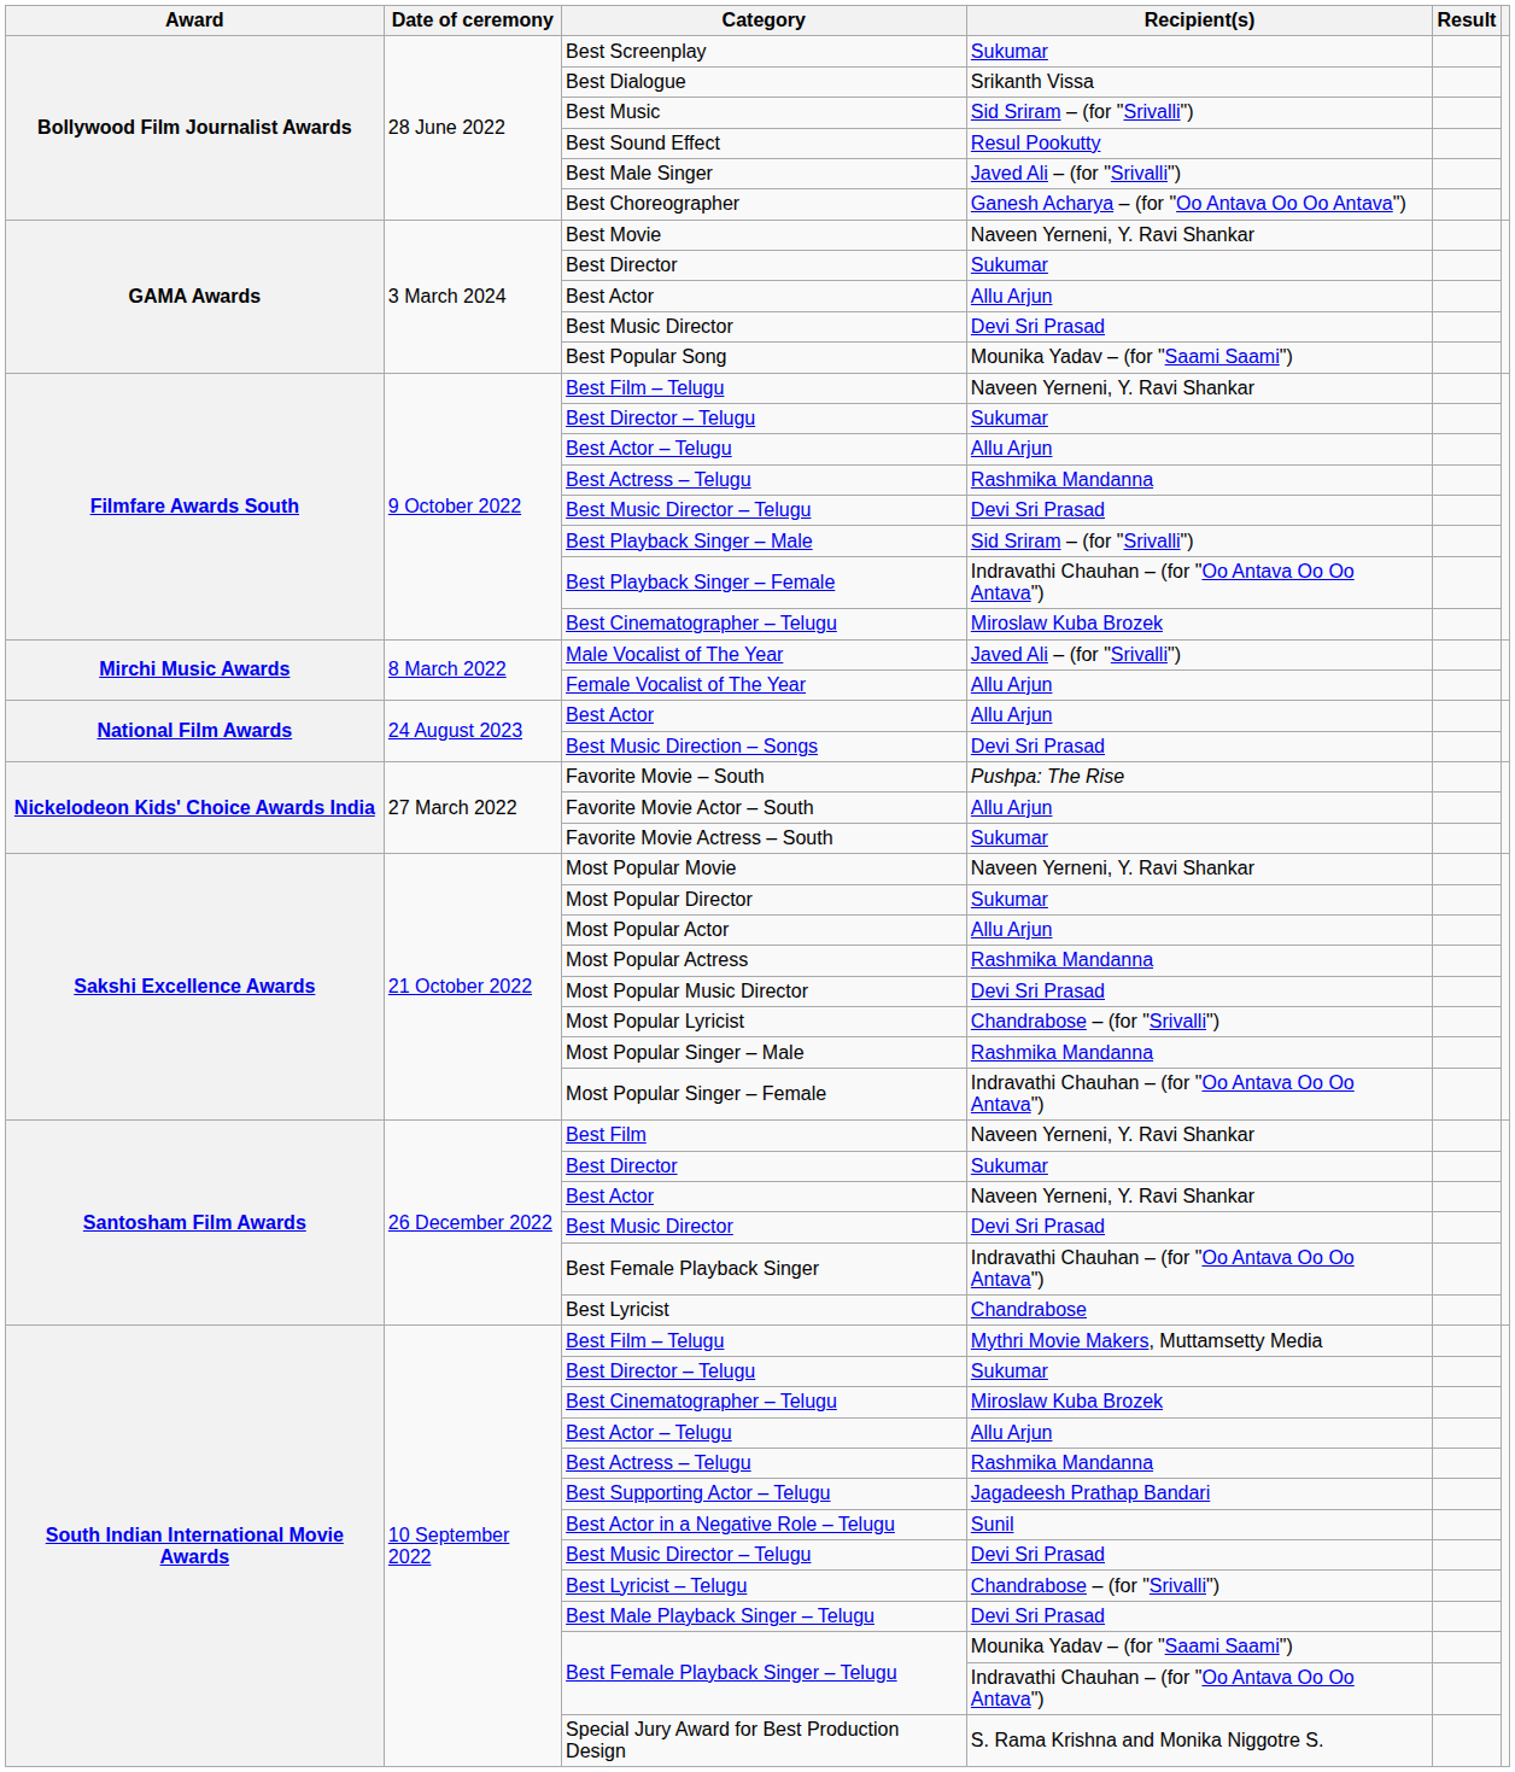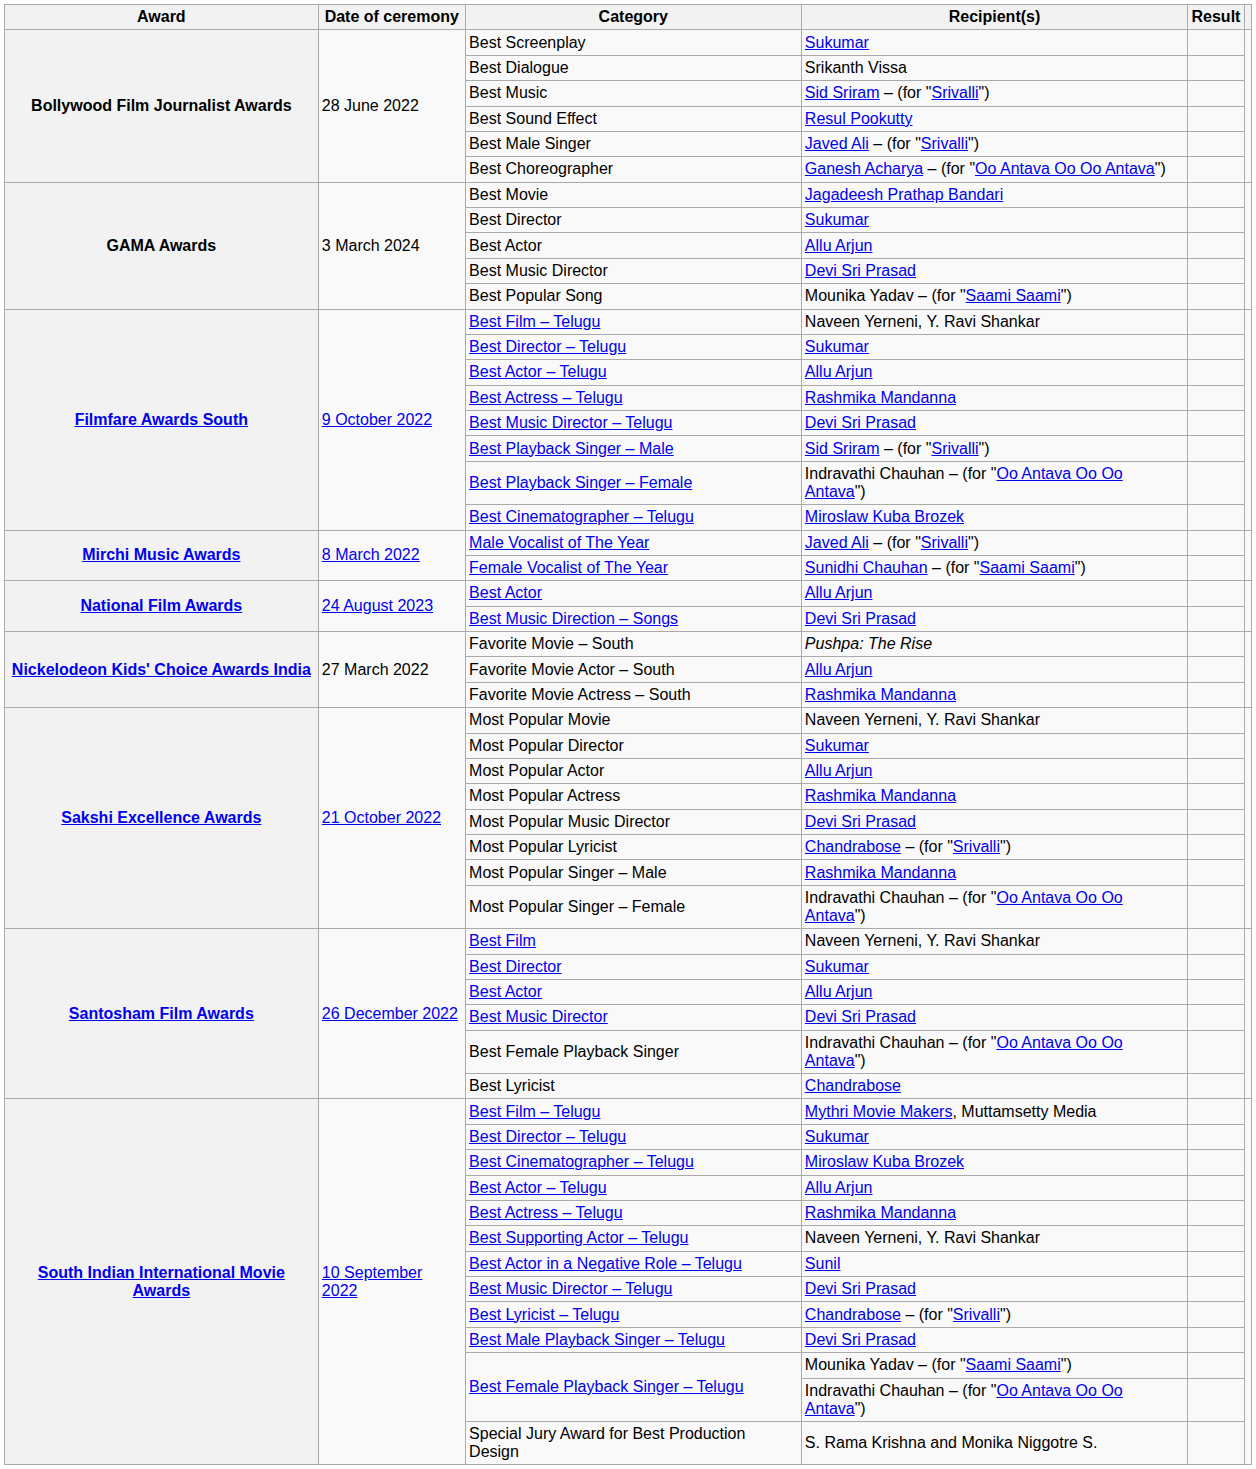Best Movie | Recipient(s): Naveen Yerneni, Y. Ravi Shankar -> Jagadeesh Prathap Bandari
Female Vocalist of The Year | Recipient(s): Allu Arjun -> Sunidhi Chauhan – (for "Saami Saami")
Favorite Movie Actress – South | Recipient(s): Sukumar -> Rashmika Mandanna
Santosham Film Awards / Best Actor | Recipient(s): Naveen Yerneni, Y. Ravi Shankar -> Allu Arjun
Best Supporting Actor – Telugu | Recipient(s): Jagadeesh Prathap Bandari -> Naveen Yerneni, Y. Ravi Shankar
